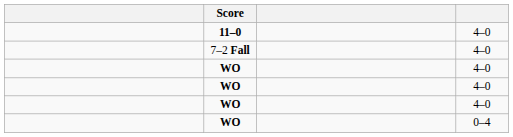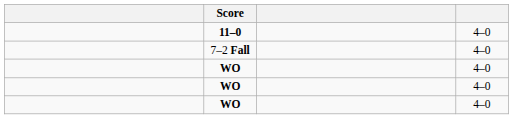- row: WO | 0–4
